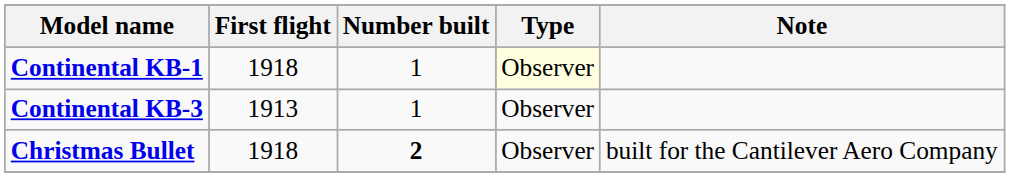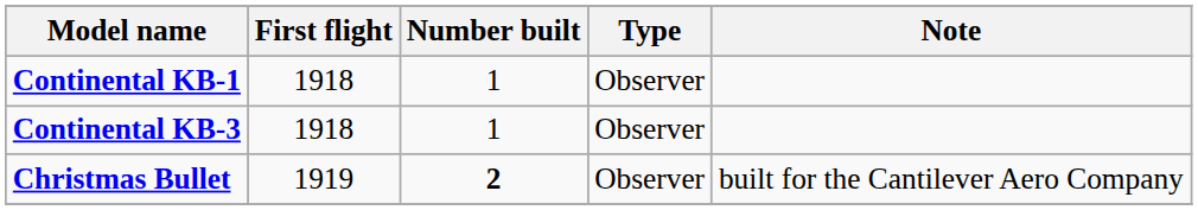Continental KB-1 | Type: lightyellow background -> no background
Continental KB-3 | First flight: 1913 -> 1918
Christmas Bullet | First flight: 1918 -> 1919
